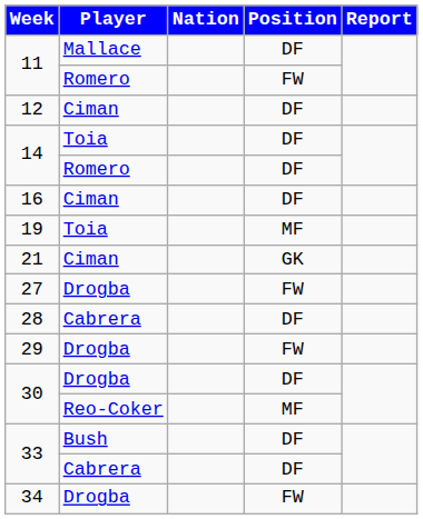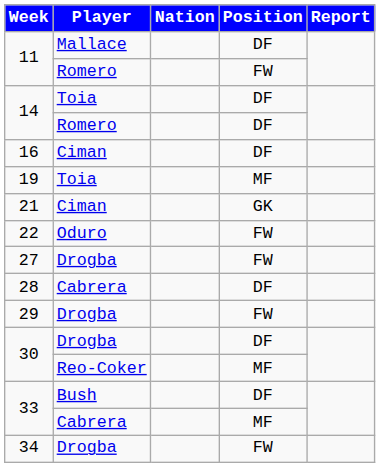- row: 12 | Ciman | DF
+ row: 22 | Oduro | FW
33 / Cabrera | Position: DF -> MF
